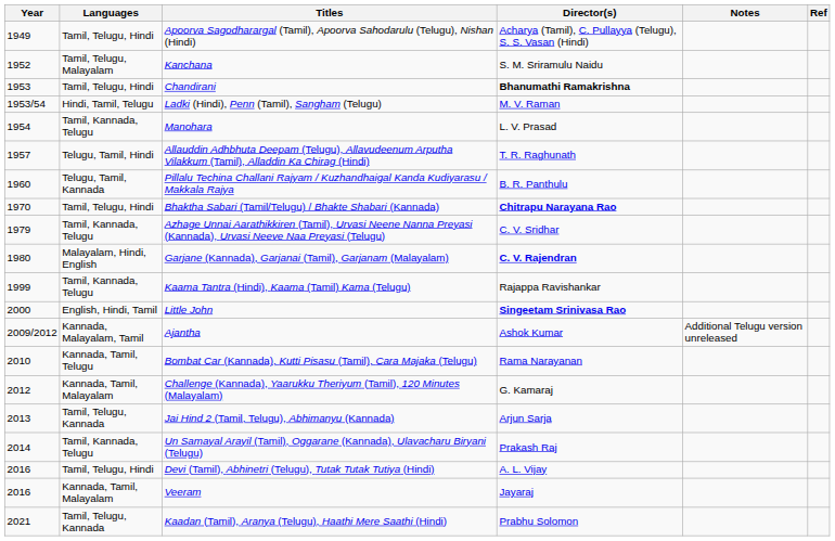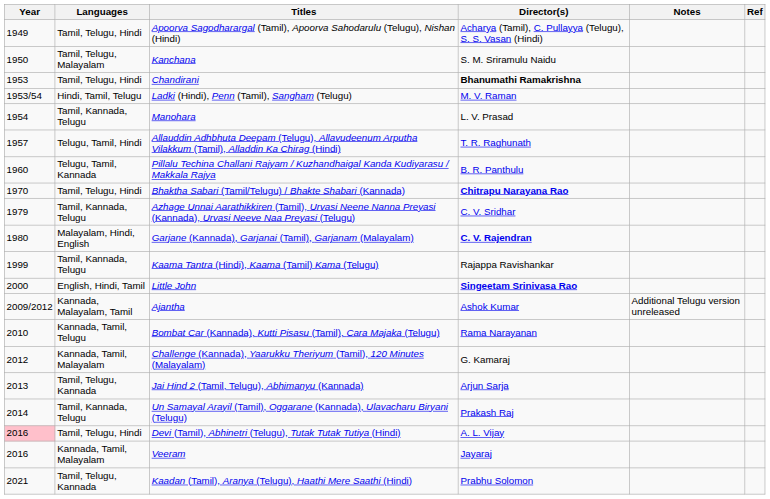Kanchana | Year: 1952 -> 1950
Devi (Tamil), Abhinetri (Telugu), Tutak Tutak Tutiya (Hindi) | Year: no background -> pink background
